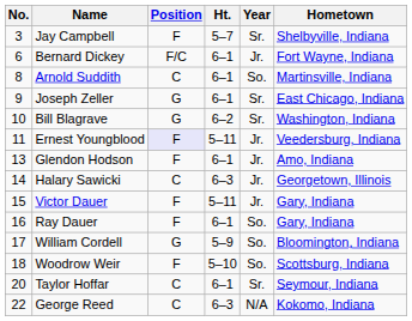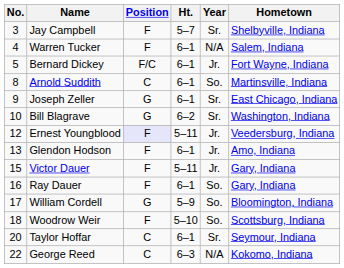+ row: 4 | Warren Tucker | F | 6–1 | N/A | Salem, Indiana
Bernard Dickey | No.: 6 -> 5
Ernest Youngblood | No.: 11 -> 12
- row: 14 | Halary Sawicki | C | 6–3 | Jr. | Georgetown, Illinois
